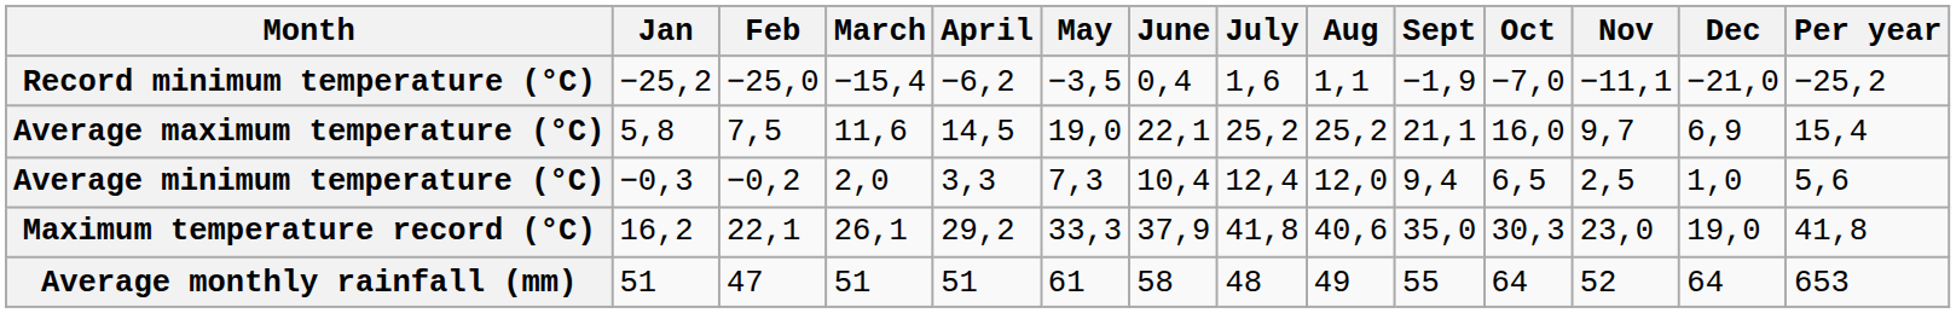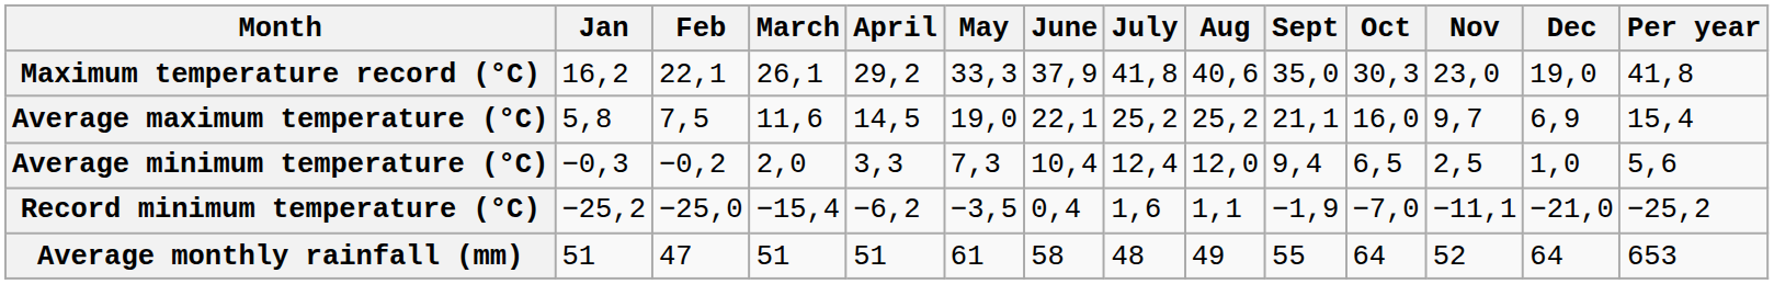rows swapped: Maximum temperature record (°C) <-> Record minimum temperature (°C)
